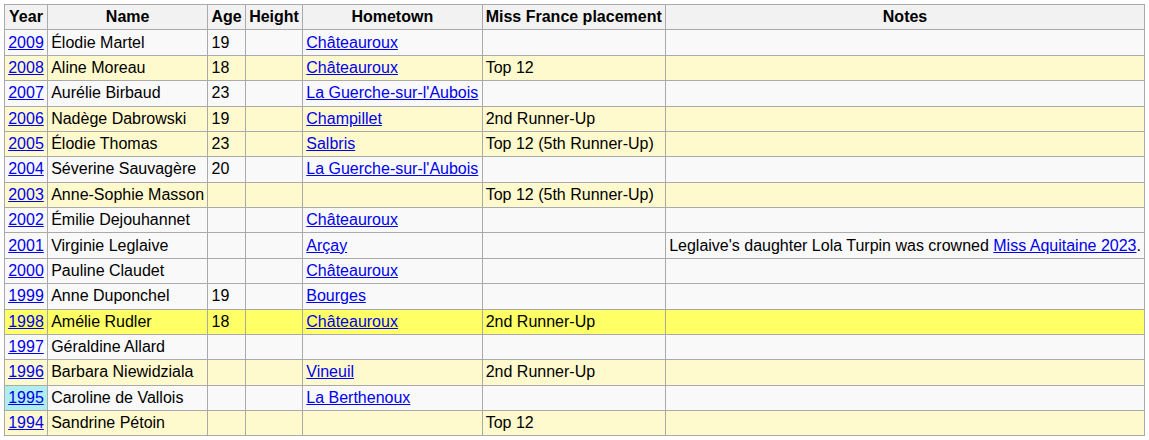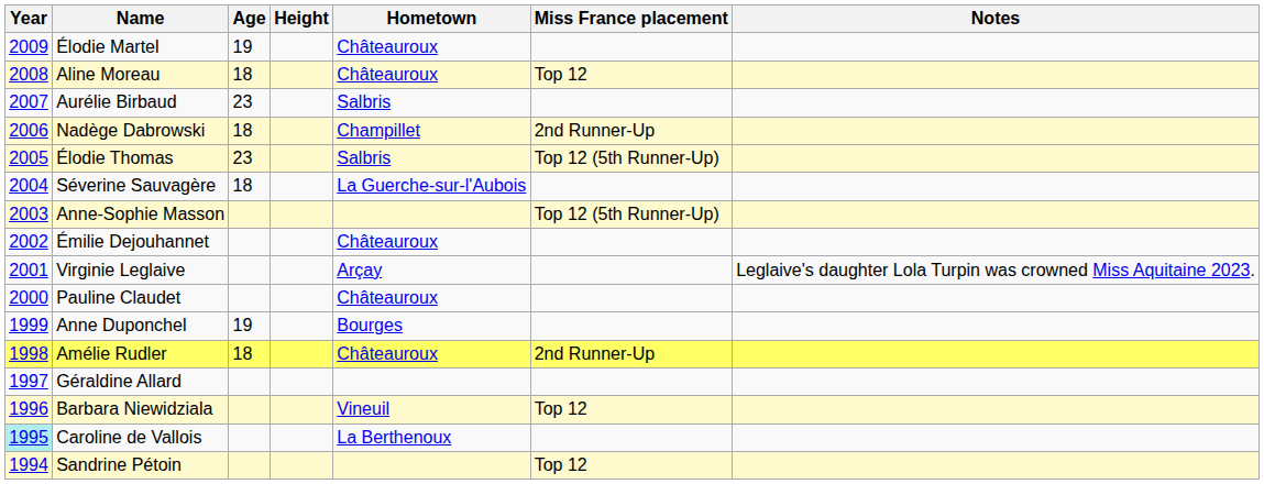Aurélie Birbaud | Hometown: La Guerche-sur-l'Aubois -> Salbris
Nadège Dabrowski | Age: 19 -> 18
Séverine Sauvagère | Age: 20 -> 18
Barbara Niewidziala | Miss France placement: 2nd Runner-Up -> Top 12
